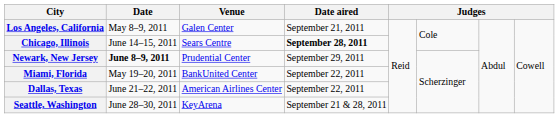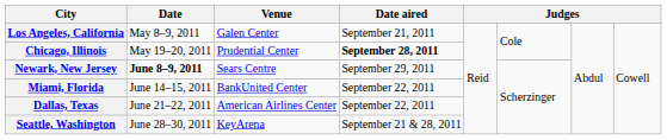Chicago, Illinois | Date: June 14–15, 2011 -> May 19–20, 2011
Chicago, Illinois | Venue: Sears Centre -> Prudential Center
Newark, New Jersey | Venue: Prudential Center -> Sears Centre
Miami, Florida | Date: May 19–20, 2011 -> June 14–15, 2011
